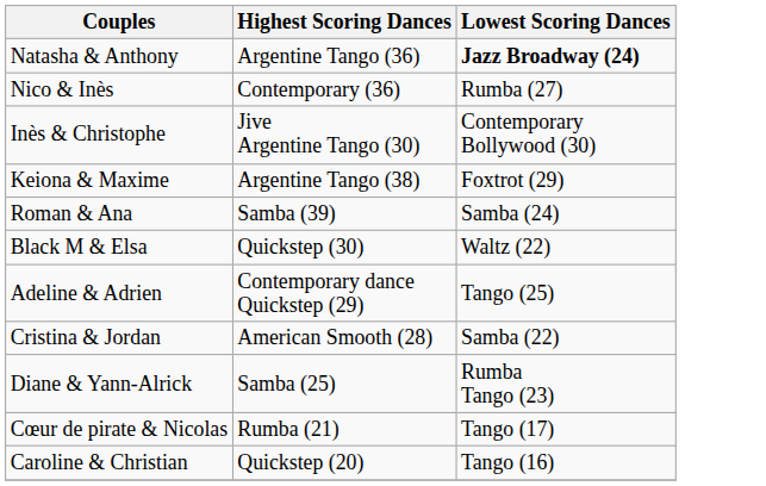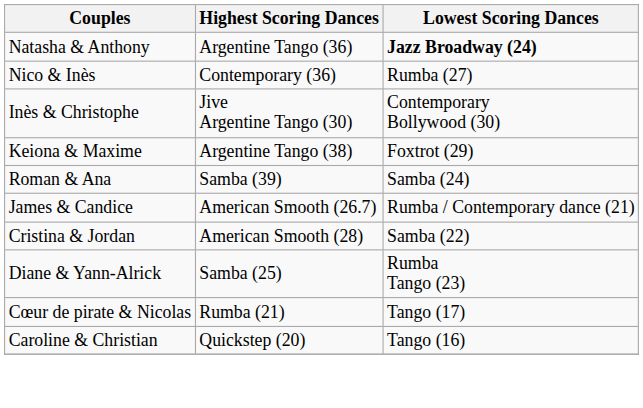+ row: James & Candice | American Smooth (26.7) | Rumba / Contemporary dance (21)
- row: Black M & Elsa | Quickstep (30) | Waltz (22)
- row: Adeline & Adrien | Contemporary dance Quickstep (29) | Tango (25)
